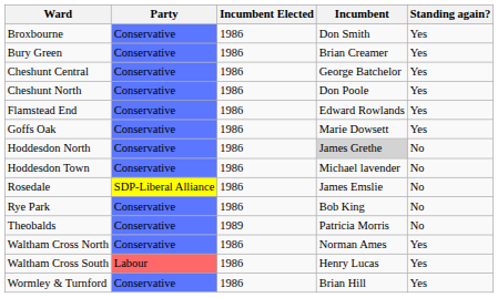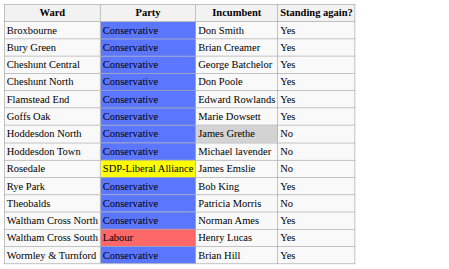- column: Incumbent Elected | 1986 | 1986 | 1986 | 1986 | 1986 | 1986 | 1986 | 1986 | 1986 | 1986 | 1989 | 1986 | 1986 | 1986
Rye Park | Standing again?: No -> Yes
